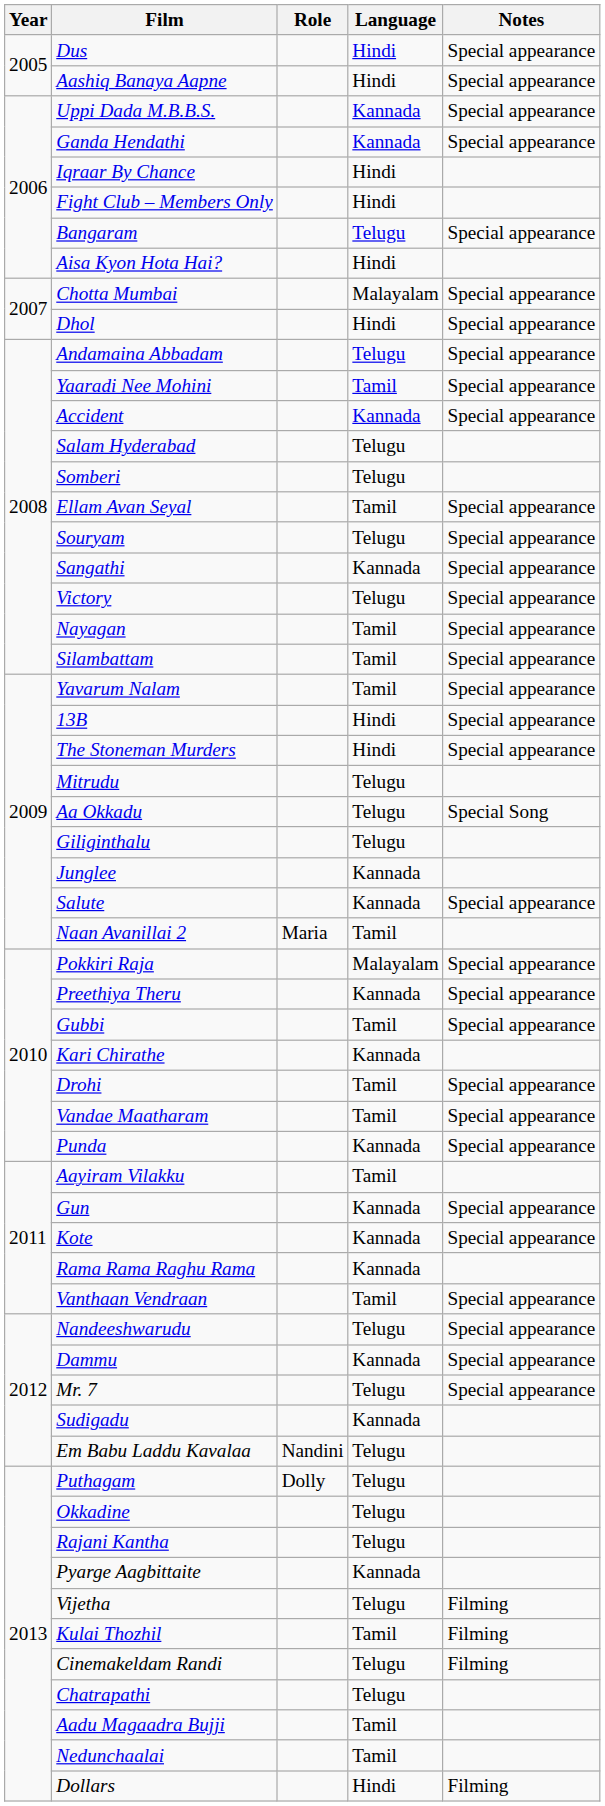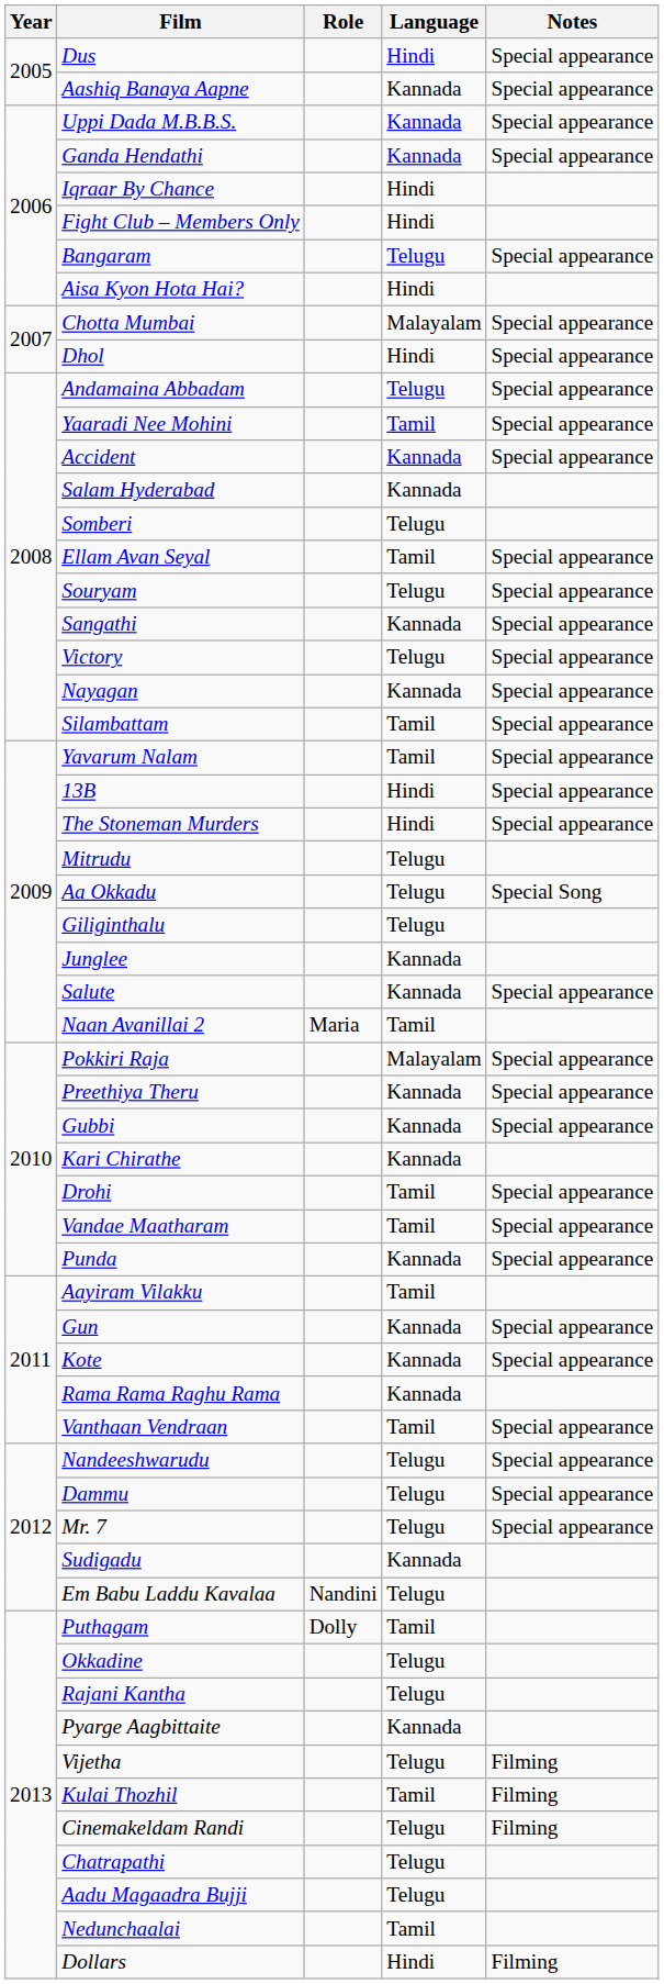Aashiq Banaya Aapne | Language: Hindi -> Kannada
Salam Hyderabad | Language: Telugu -> Kannada
Nayagan | Language: Tamil -> Kannada
Gubbi | Language: Tamil -> Kannada
Dammu | Language: Kannada -> Telugu
Puthagam | Language: Telugu -> Tamil
Aadu Magaadra Bujji | Language: Tamil -> Telugu
